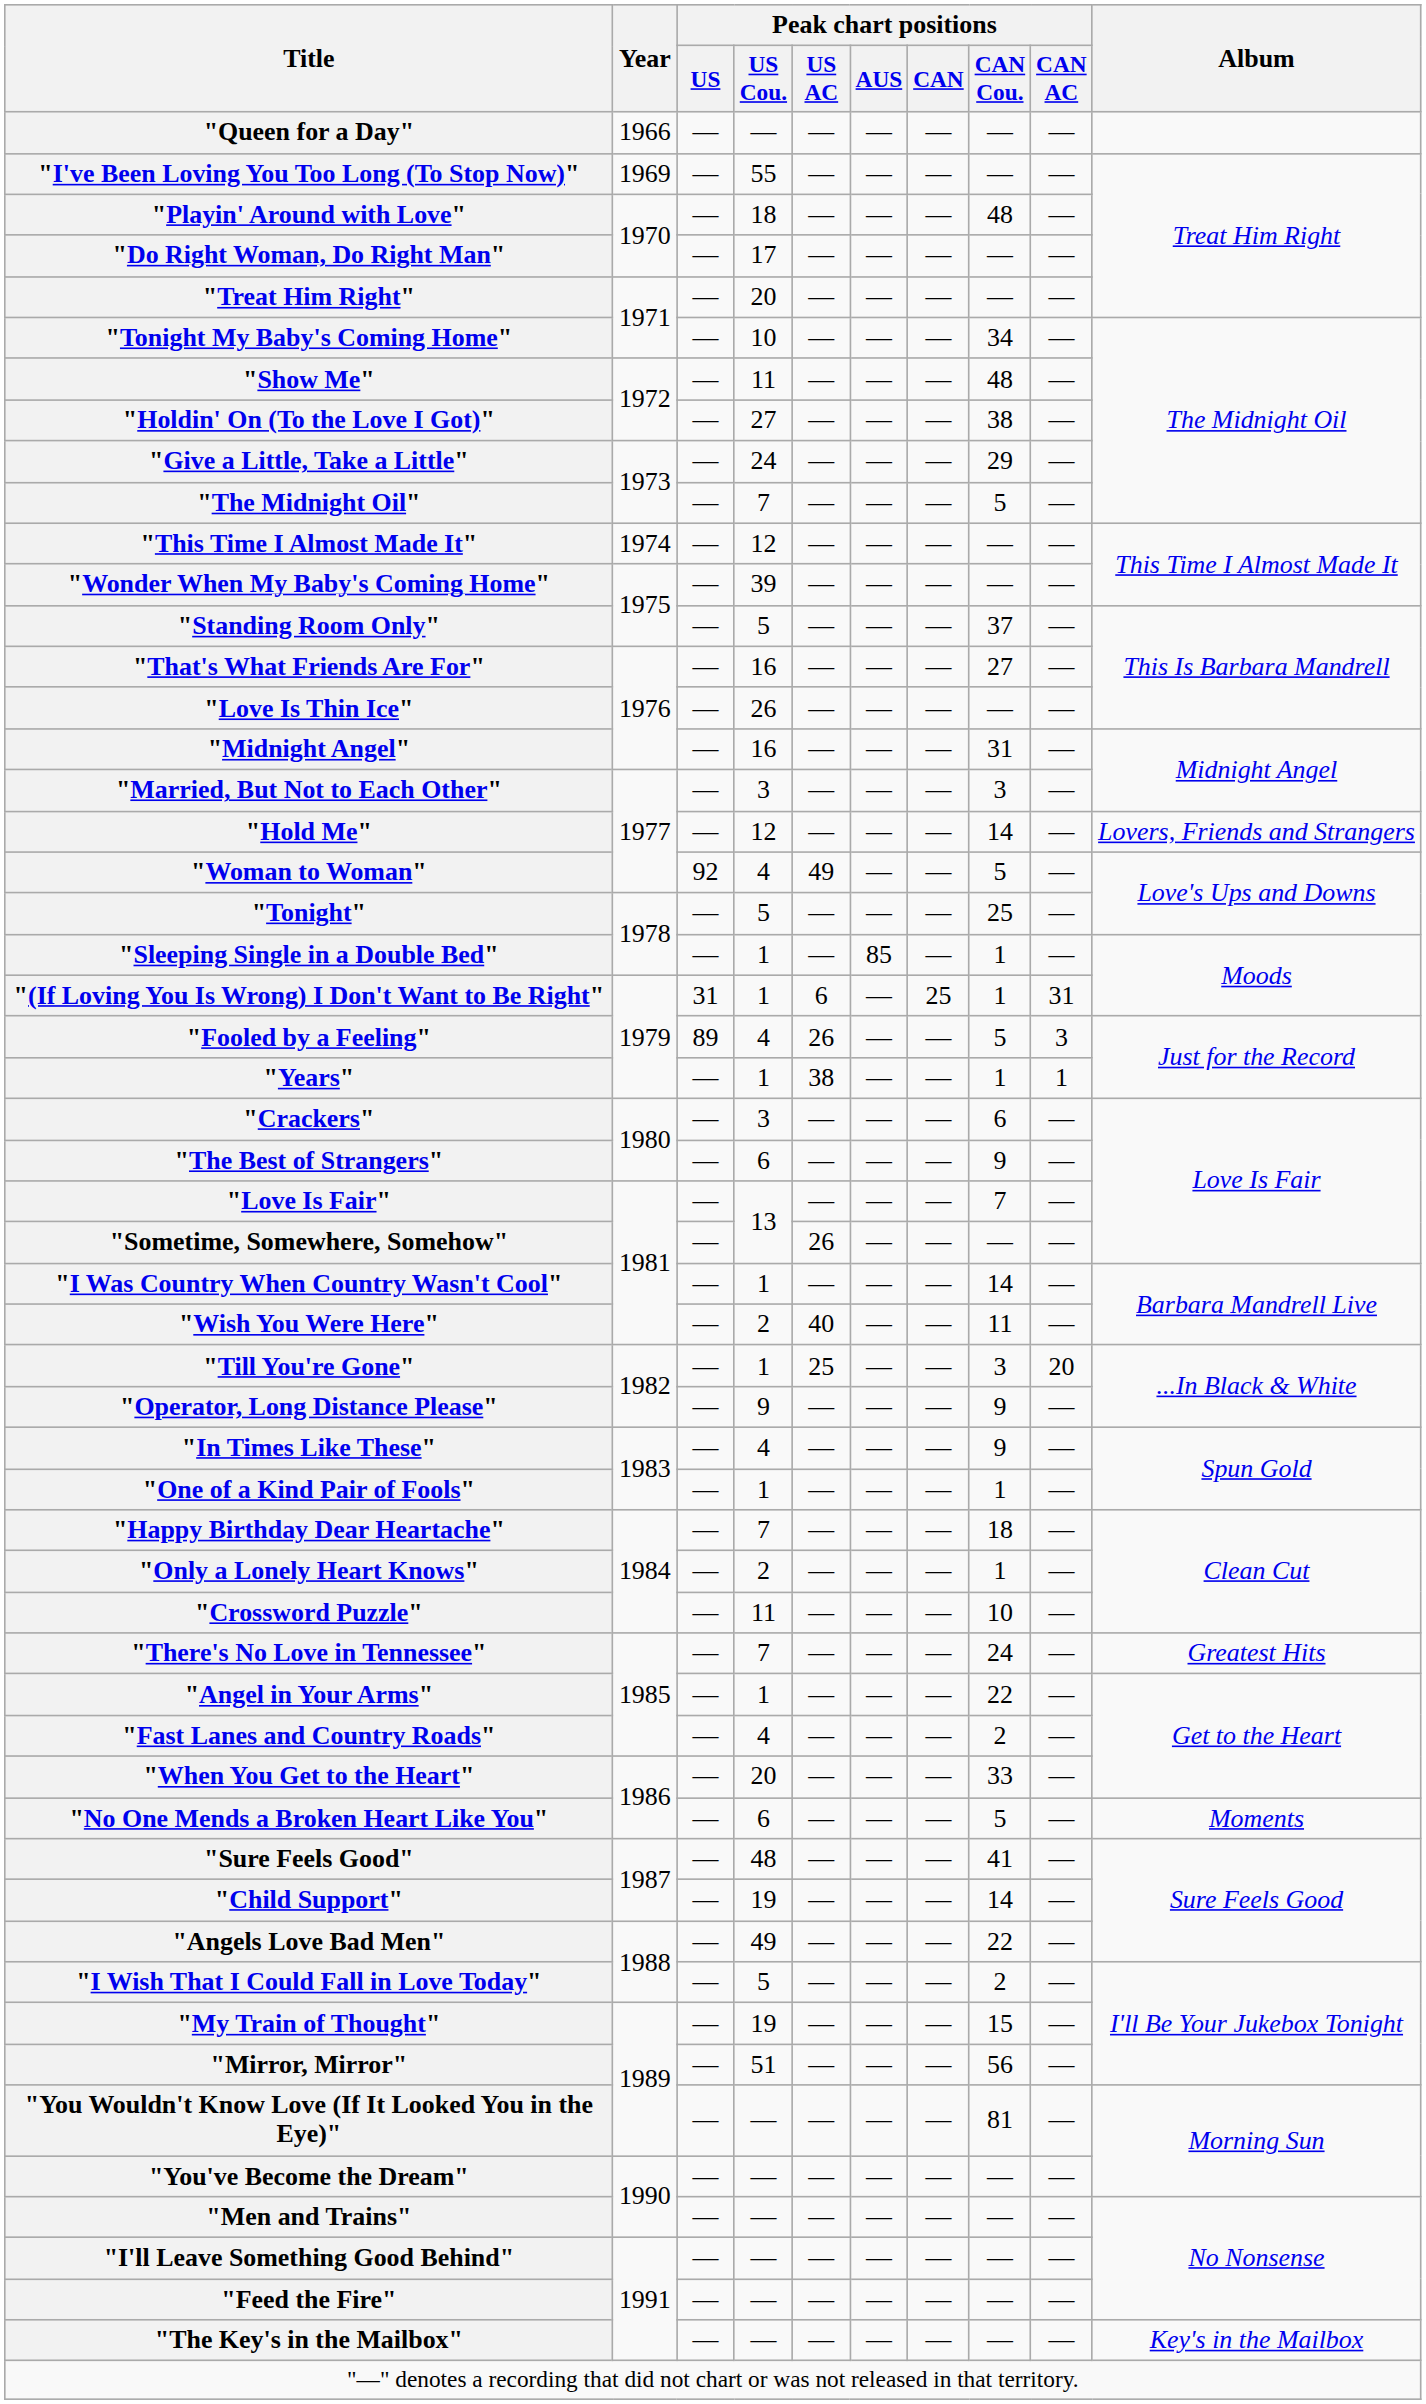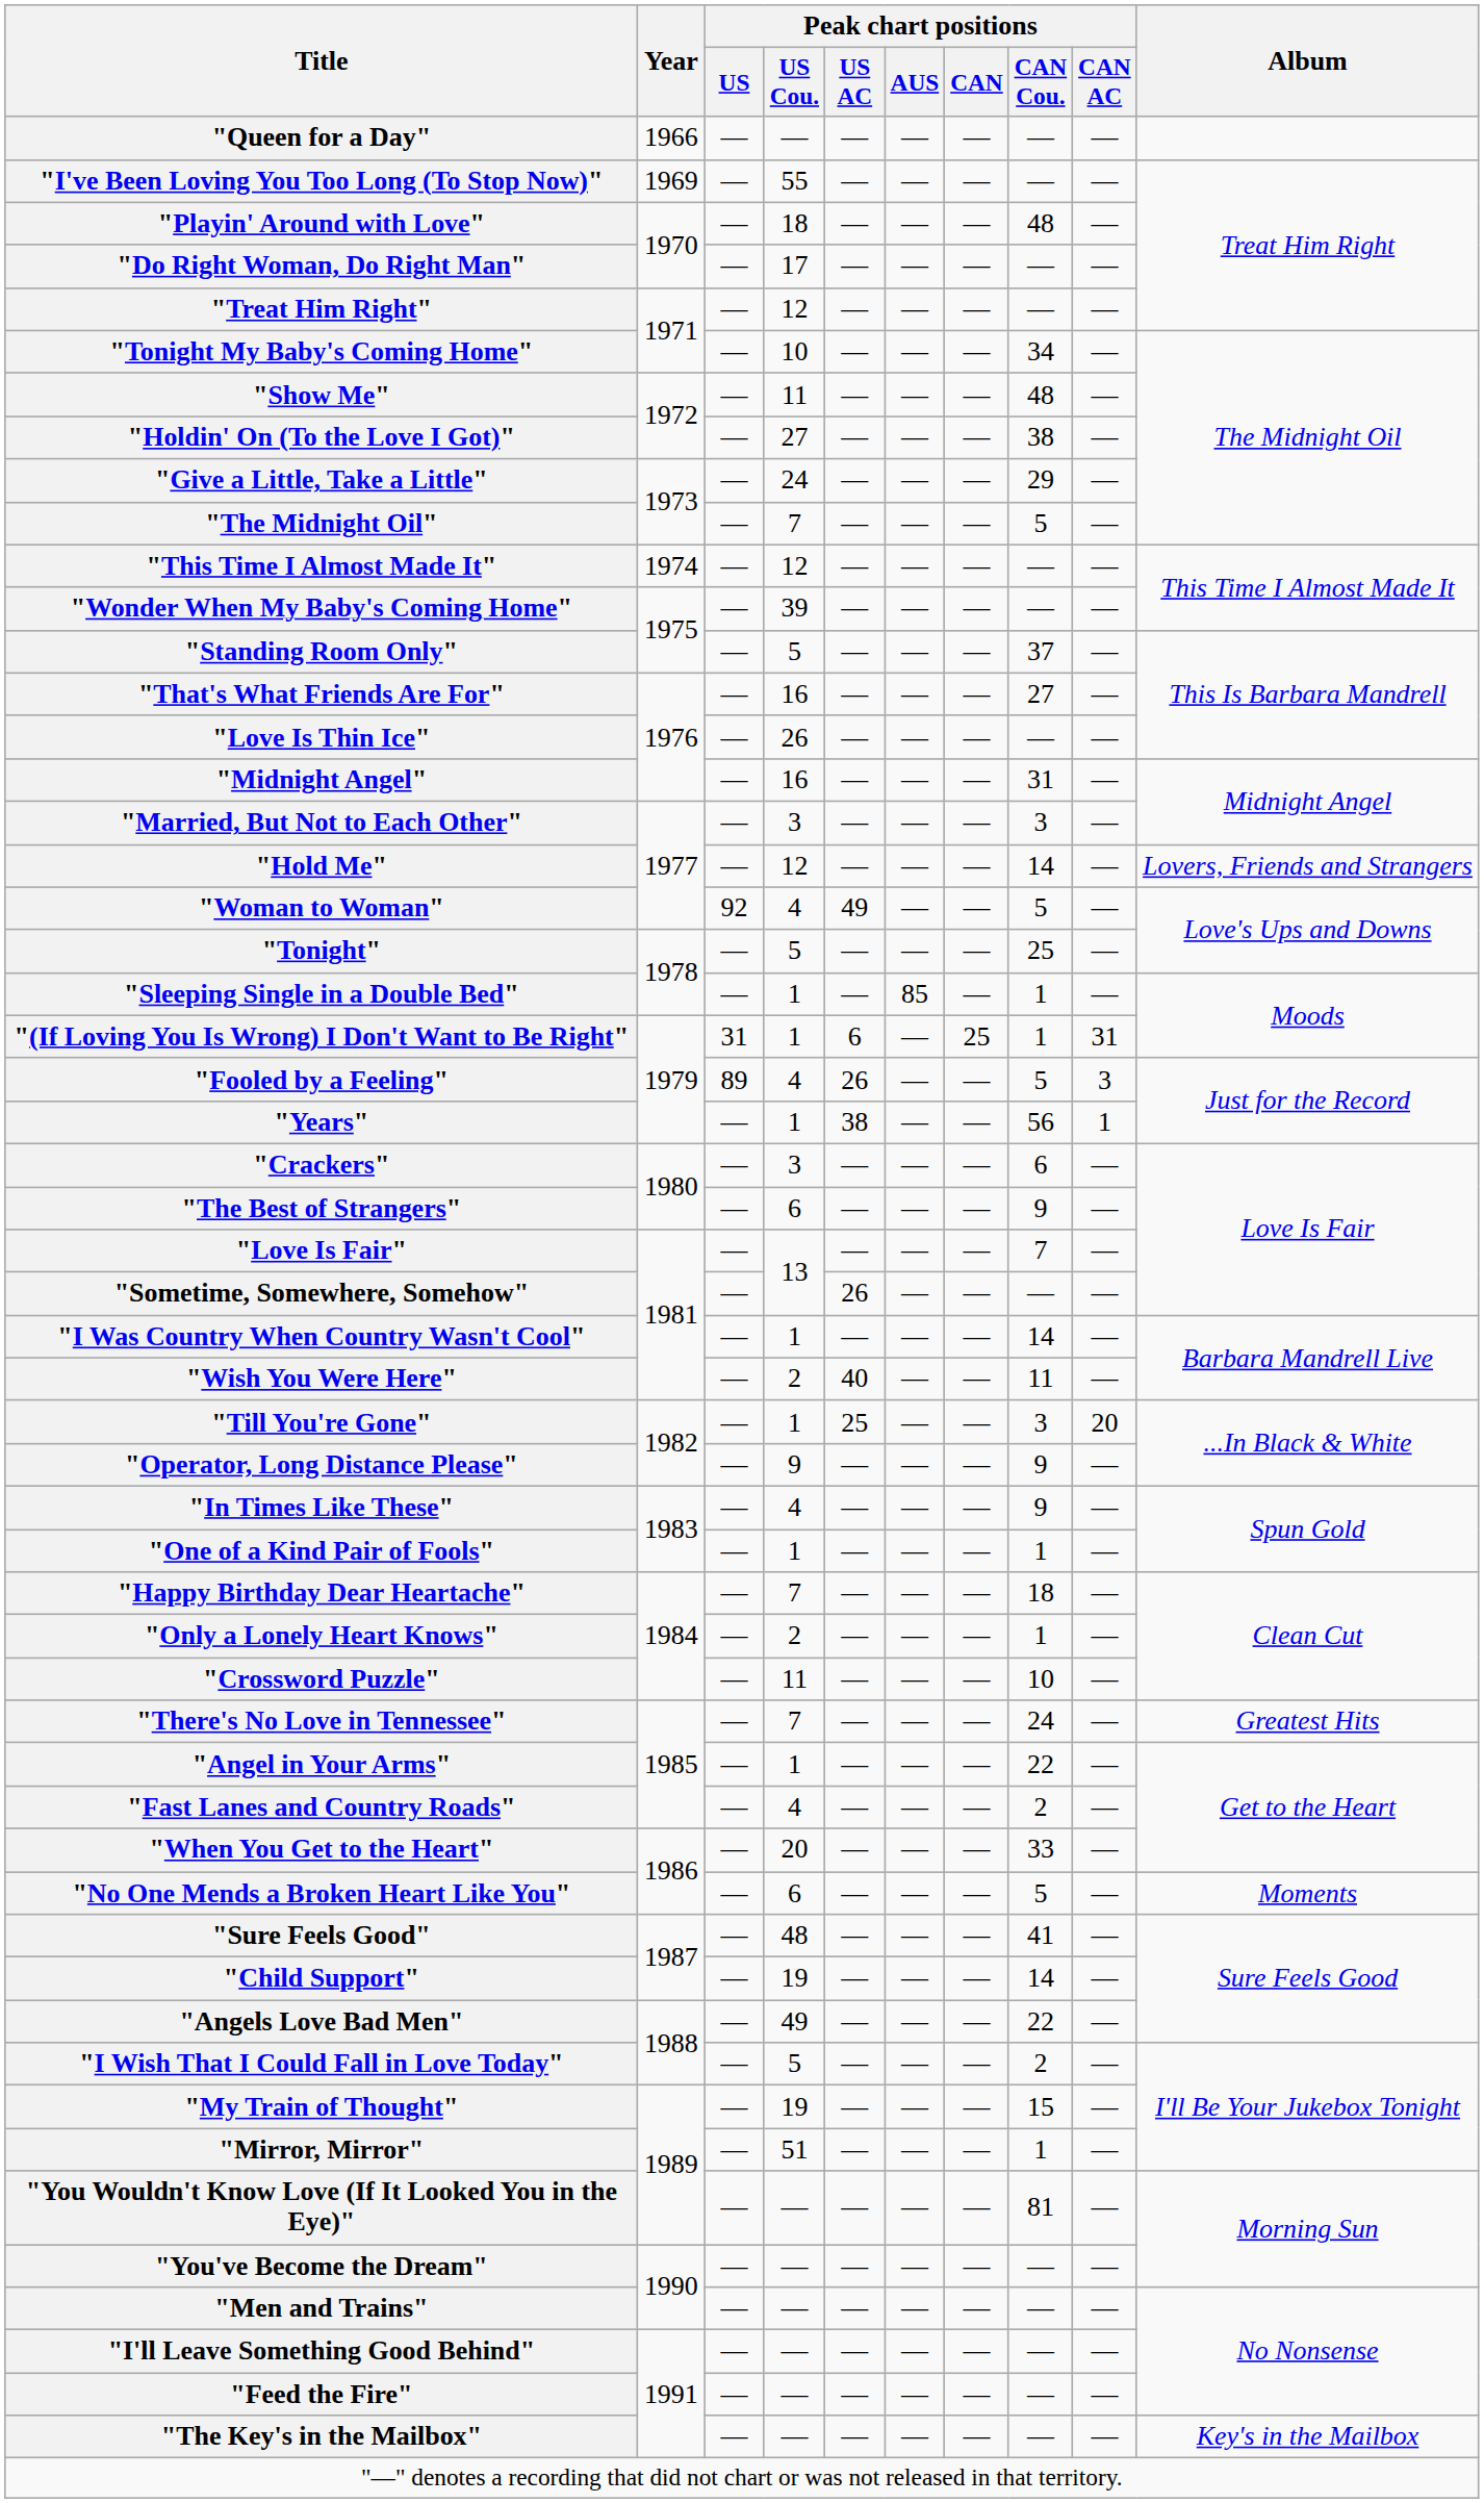"Treat Him Right" | Peak chart positions / US Cou.: 20 -> 12
"Years" | Peak chart positions / CAN Cou.: 1 -> 56
"Mirror, Mirror" | Peak chart positions / CAN Cou.: 56 -> 1
